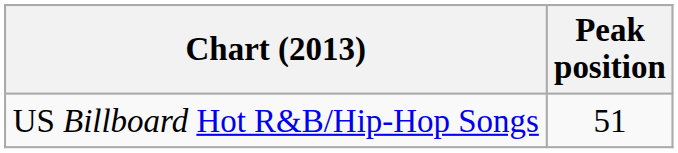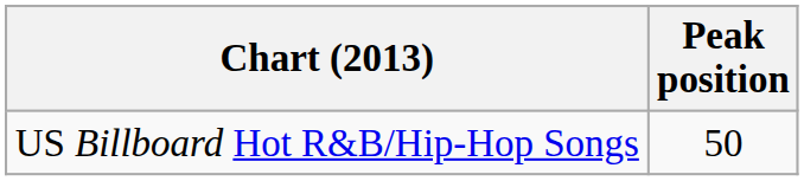US Billboard Hot R&B/Hip-Hop Songs | Peak position: 51 -> 50
